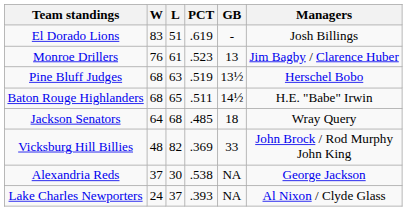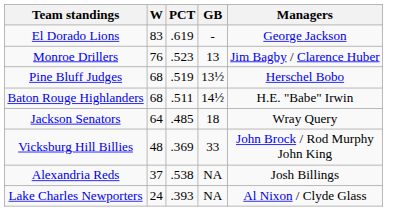- column: L | 51 | 61 | 63 | 65 | 68 | 82 | 30 | 37
El Dorado Lions | Managers: Josh Billings -> George Jackson
Alexandria Reds | Managers: George Jackson -> Josh Billings
